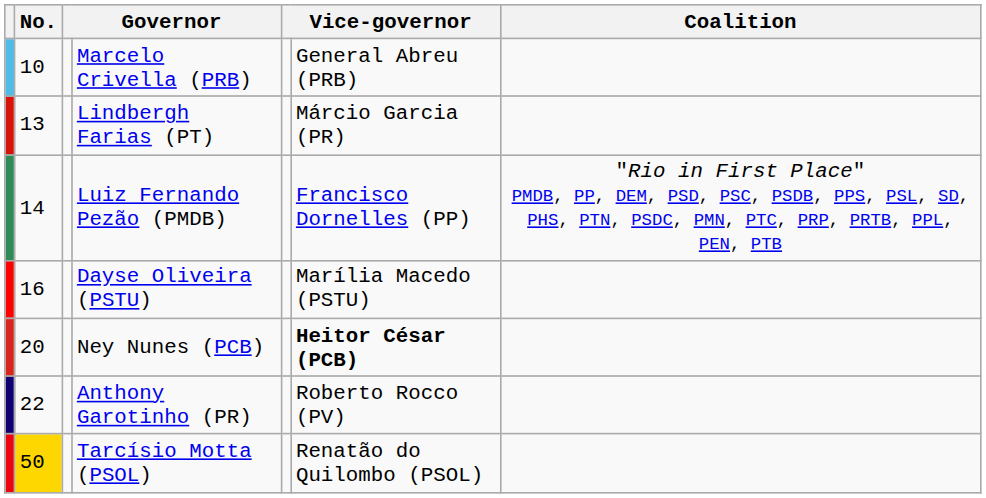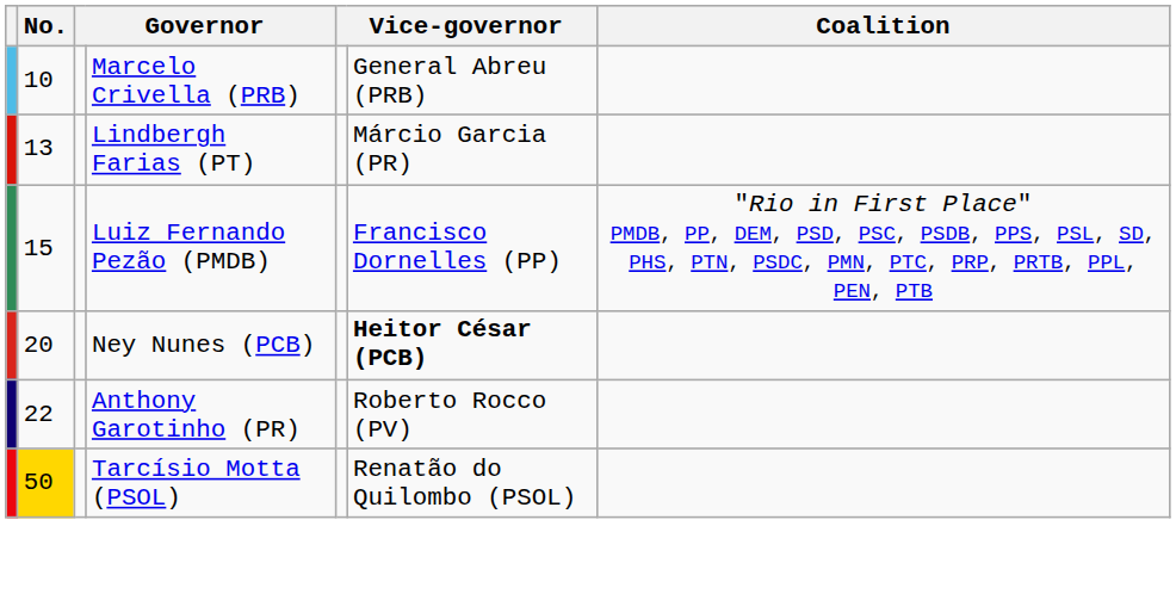Luiz Fernando Pezão (PMDB) | No.: 14 -> 15
- row: 16 | Dayse Oliveira (PSTU) | Marília Macedo (PSTU)
